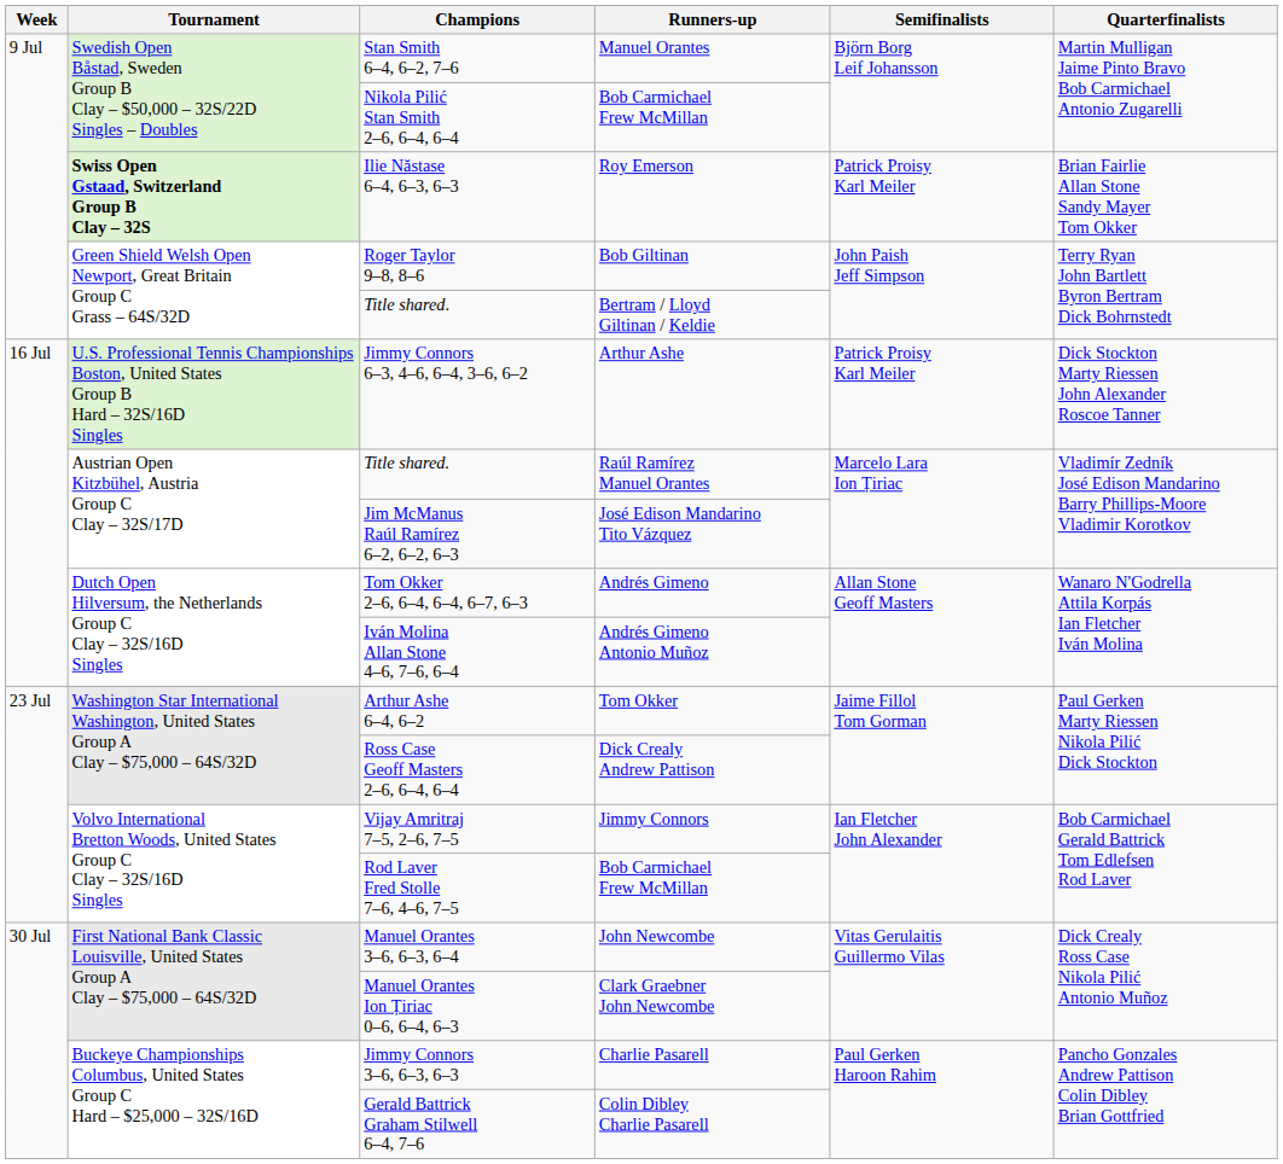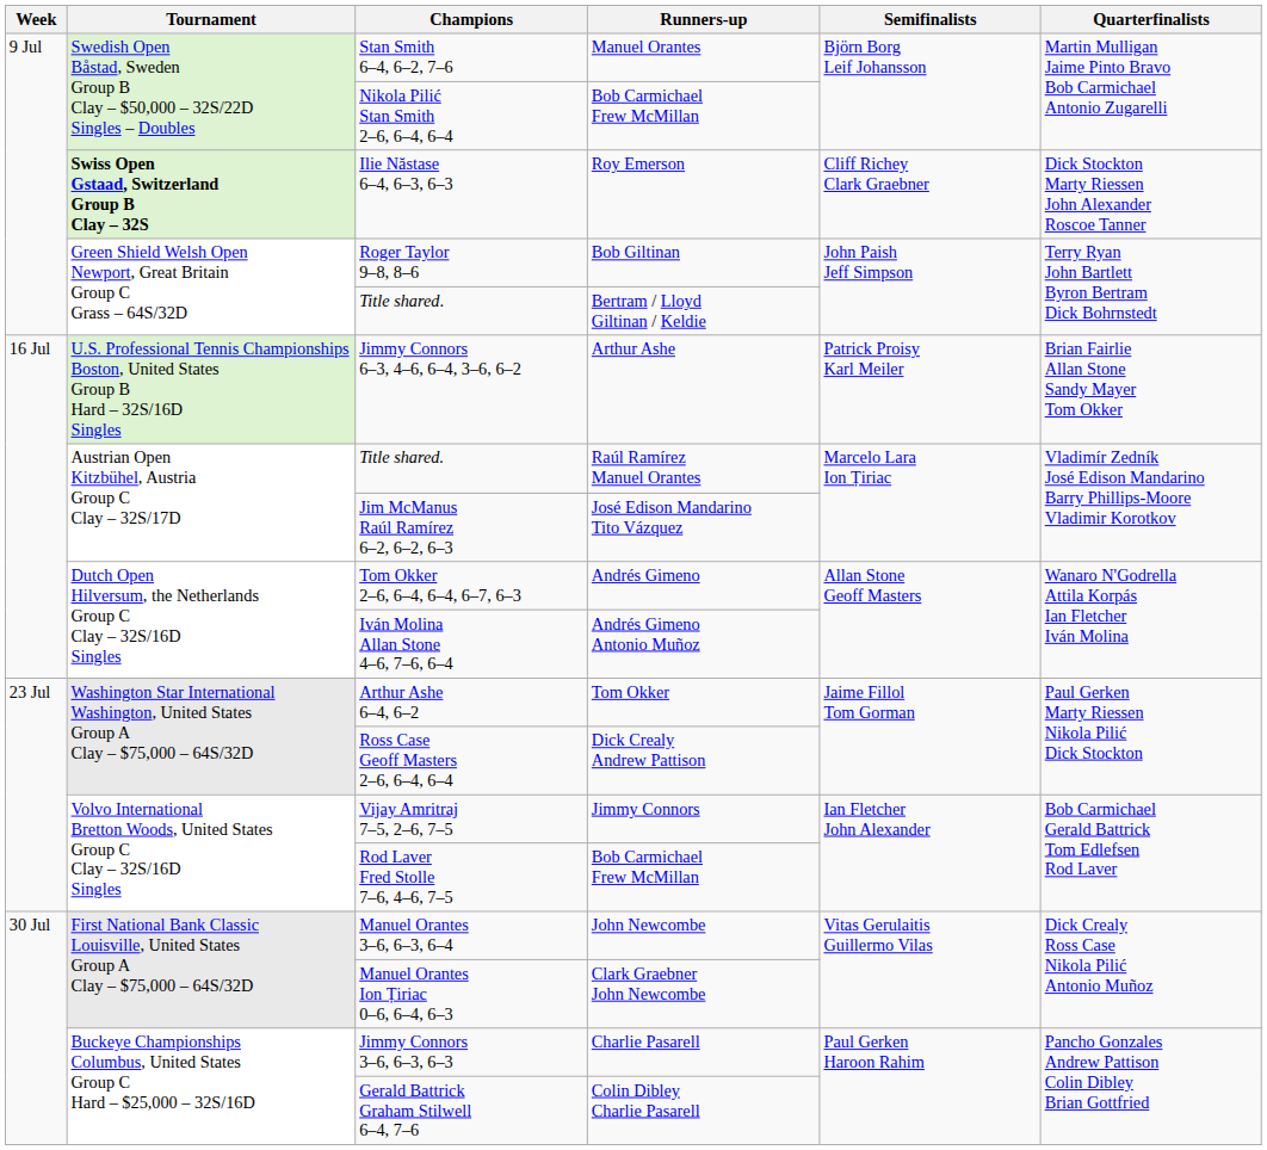Ilie Năstase 6–4, 6–3, 6–3 | Semifinalists: Patrick Proisy Karl Meiler -> Cliff Richey Clark Graebner
Ilie Năstase 6–4, 6–3, 6–3 | Quarterfinalists: Brian Fairlie Allan Stone Sandy Mayer Tom Okker -> Dick Stockton Marty Riessen John Alexander Roscoe Tanner
Jimmy Connors 6–3, 4–6, 6–4, 3–6, 6–2 | Quarterfinalists: Dick Stockton Marty Riessen John Alexander Roscoe Tanner -> Brian Fairlie Allan Stone Sandy Mayer Tom Okker
